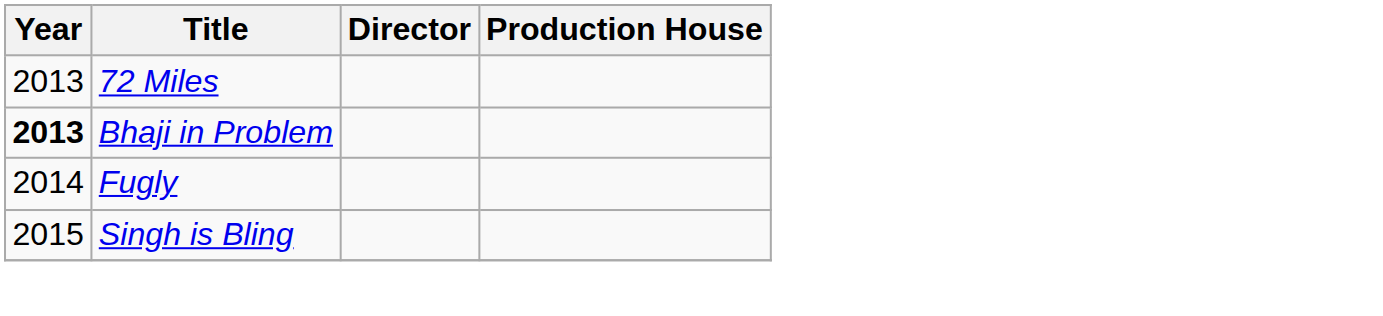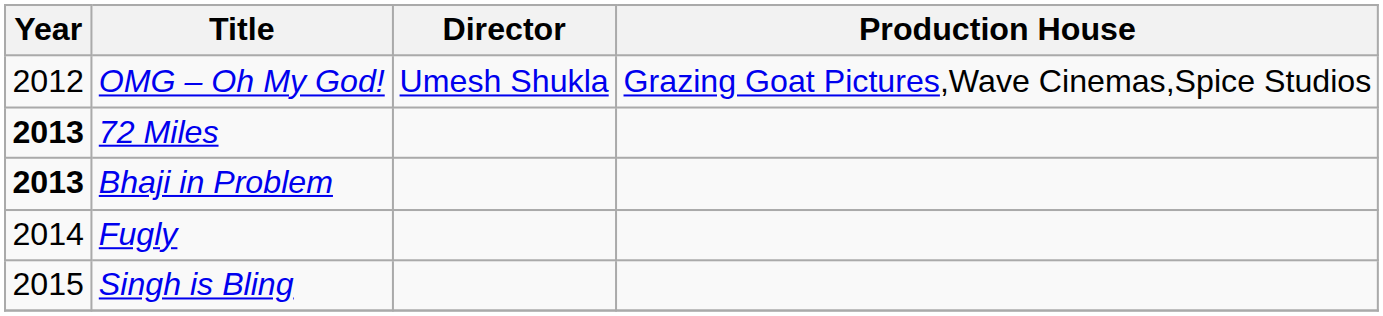+ row: 2012 | OMG – Oh My God! | Umesh Shukla | Grazing Goat Pictures,Wave Cinemas,Spice Studios
72 Miles | Year: normal -> bold
